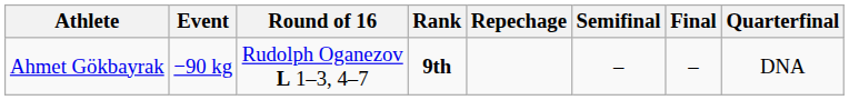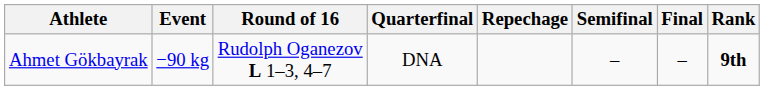columns swapped: Quarterfinal <-> Rank
